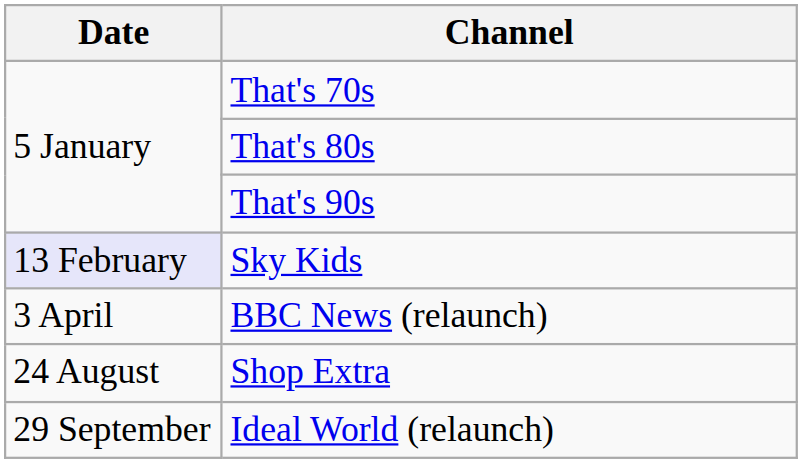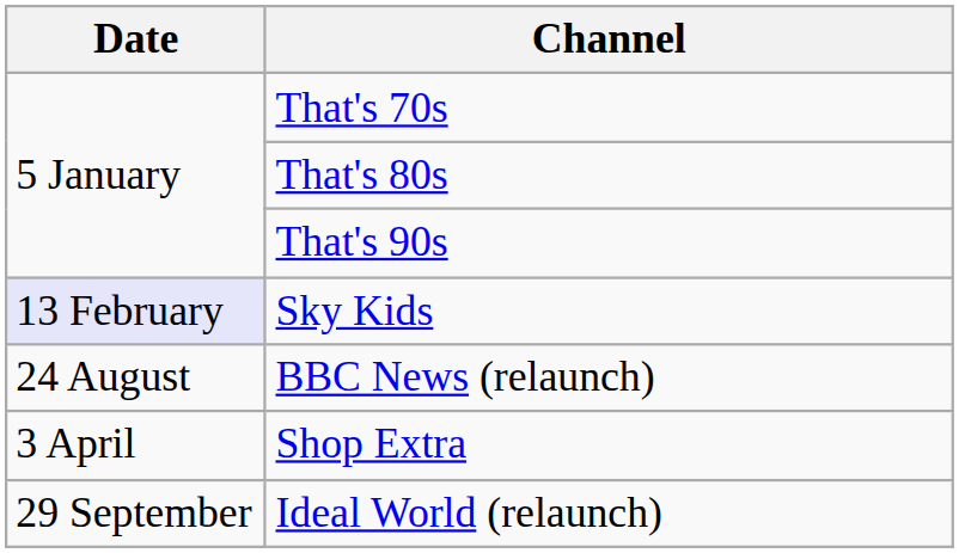BBC News (relaunch) | Date: 3 April -> 24 August
Shop Extra | Date: 24 August -> 3 April
